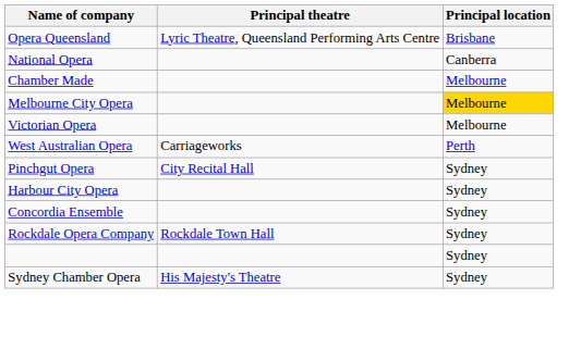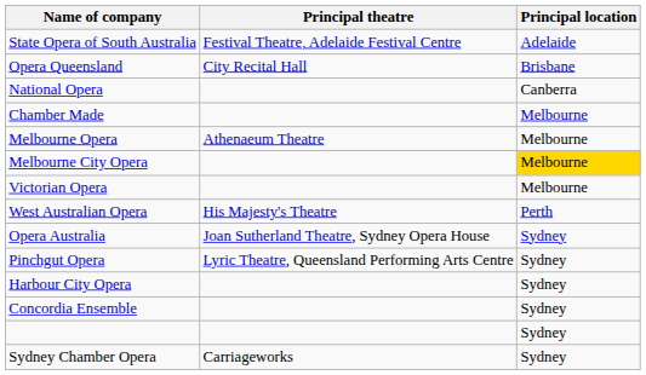+ row: State Opera of South Australia | Festival Theatre, Adelaide Festival Centre | Adelaide
Opera Queensland | Principal theatre: Lyric Theatre, Queensland Performing Arts Centre -> City Recital Hall
+ row: Melbourne Opera | Athenaeum Theatre | Melbourne
West Australian Opera | Principal theatre: Carriageworks -> His Majesty's Theatre
+ row: Opera Australia | Joan Sutherland Theatre, Sydney Opera House | Sydney
Pinchgut Opera | Principal theatre: City Recital Hall -> Lyric Theatre, Queensland Performing Arts Centre
- row: Rockdale Opera Company | Rockdale Town Hall | Sydney
Sydney Chamber Opera | Principal theatre: His Majesty's Theatre -> Carriageworks
